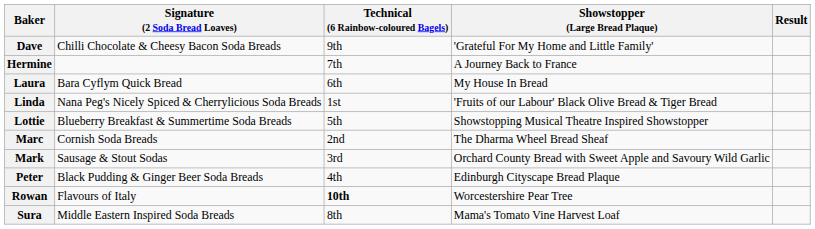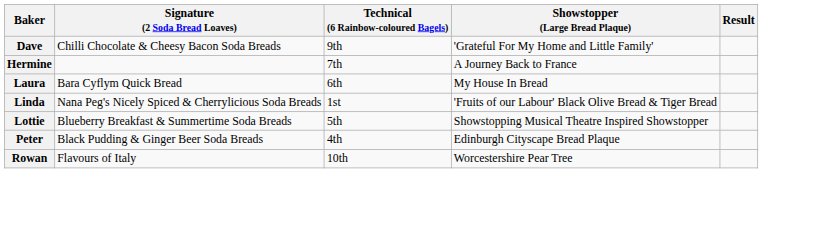- row: Marc | Cornish Soda Breads | 2nd | The Dharma Wheel Bread Sheaf
- row: Mark | Sausage & Stout Sodas | 3rd | Orchard County Bread with Sweet Apple and Savoury Wild Garlic
Rowan | Technical (6 Rainbow-coloured Bagels): bold -> normal
- row: Sura | Middle Eastern Inspired Soda Breads | 8th | Mama's Tomato Vine Harvest Loaf
